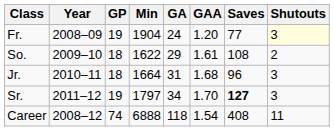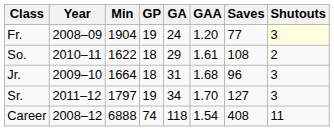columns swapped: GP <-> Min
So. | Year: 2009–10 -> 2010–11
Jr. | Year: 2010–11 -> 2009–10
Sr. | Saves: bold -> normal
